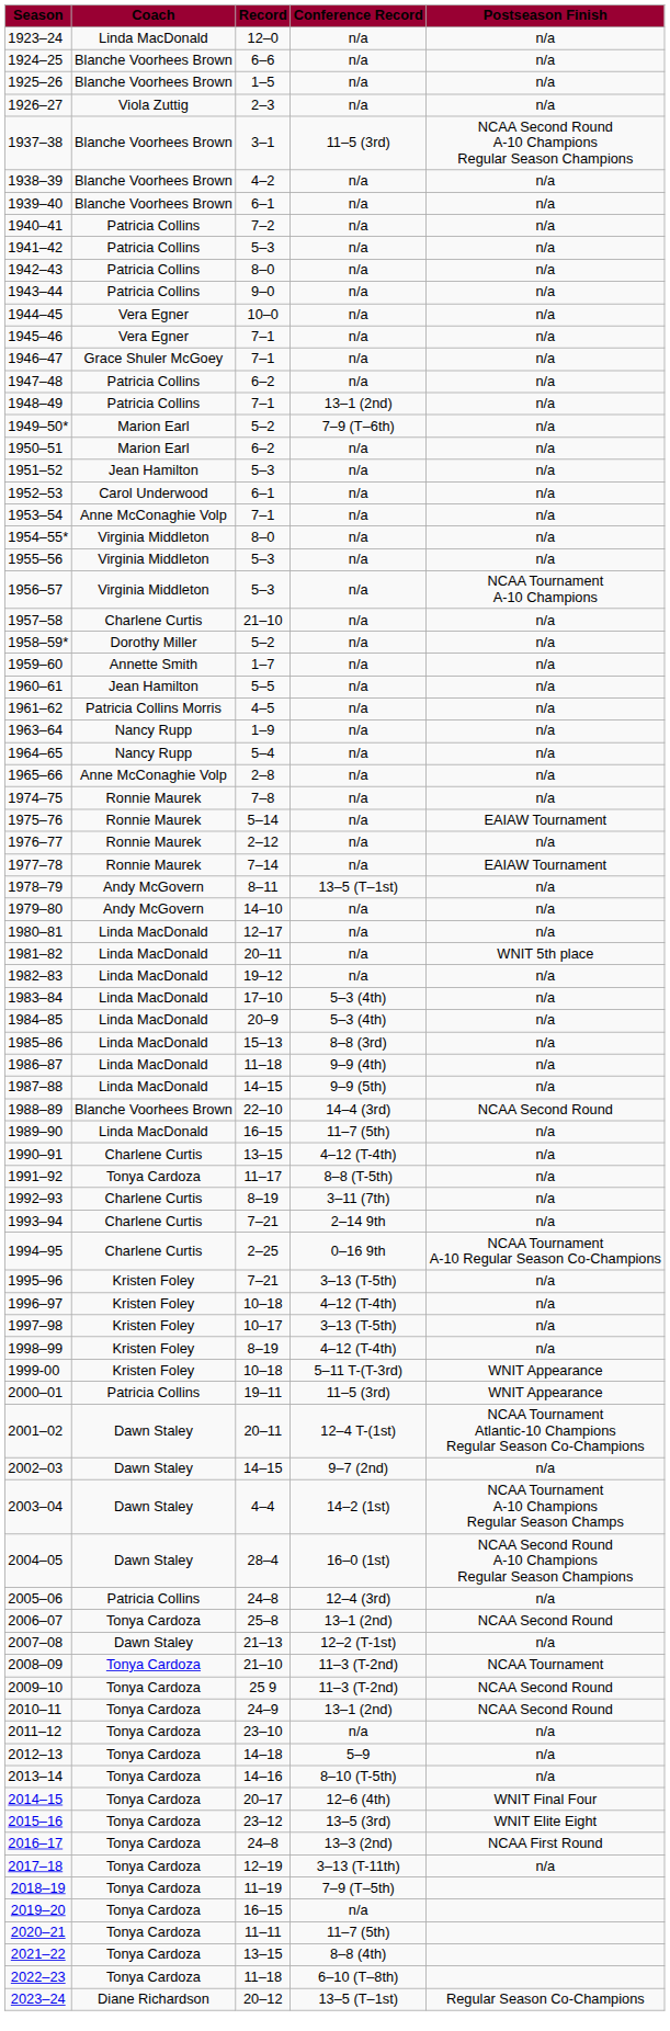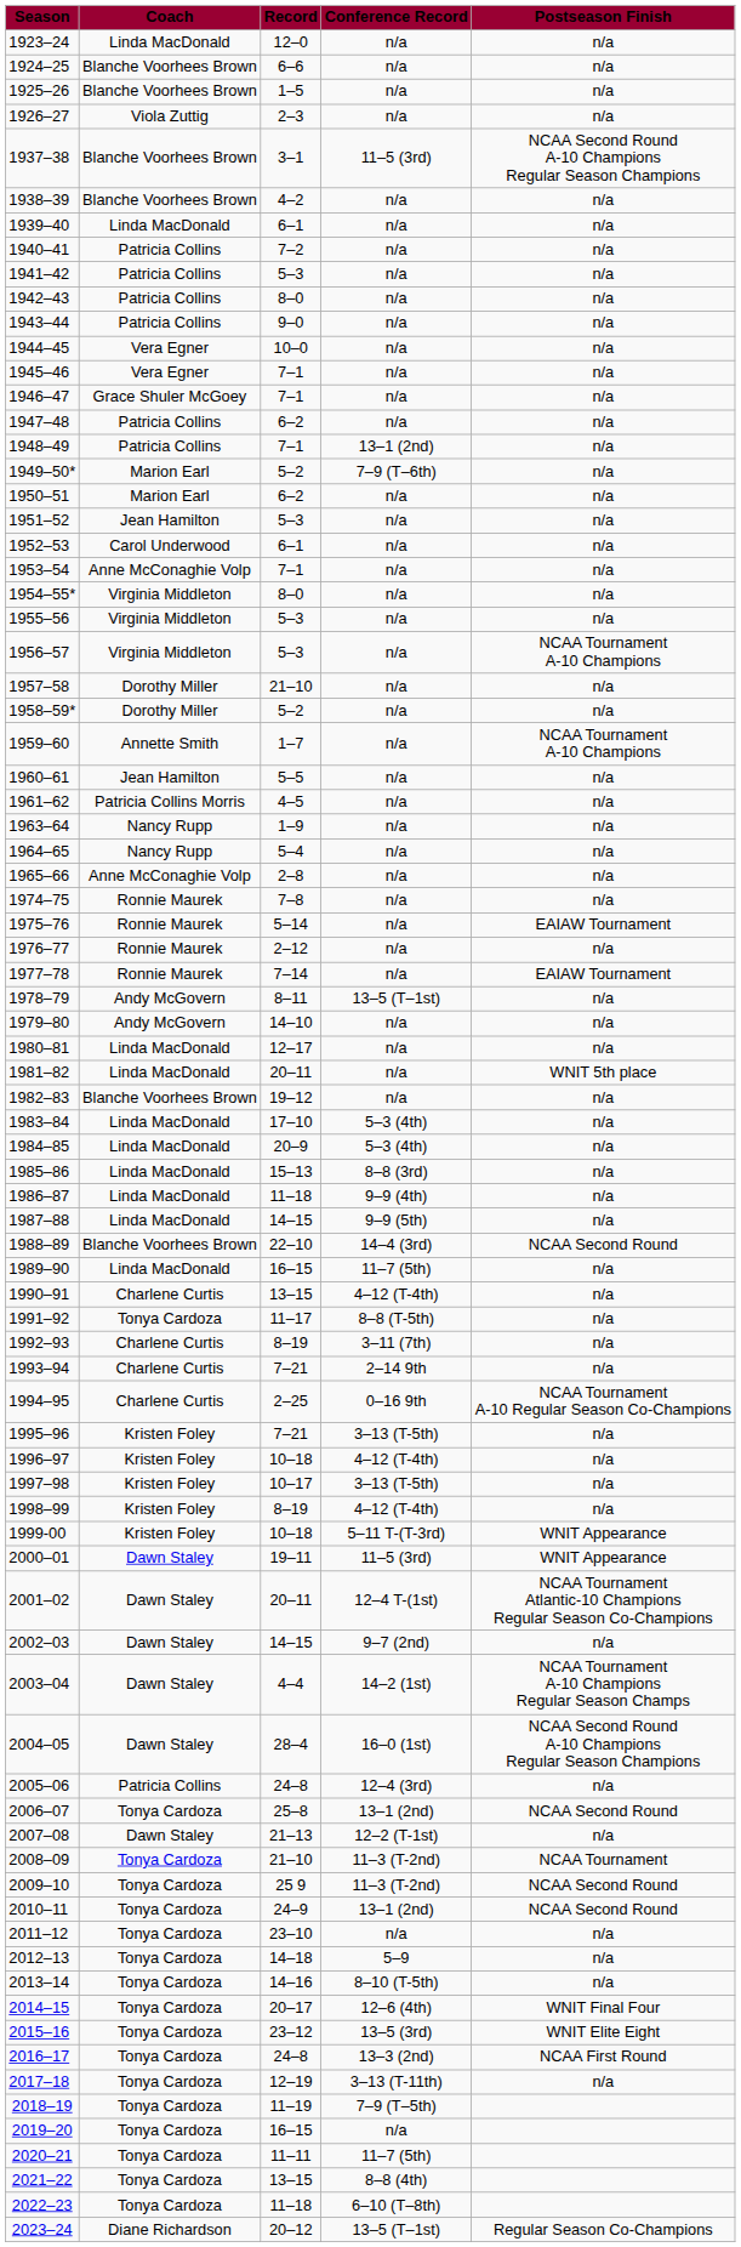1939–40 | column 2: Blanche Voorhees Brown -> Linda MacDonald
1957–58 | column 2: Charlene Curtis -> Dorothy Miller
1959–60 | column 5: n/a -> NCAA Tournament A-10 Champions
1982–83 | column 2: Linda MacDonald -> Blanche Voorhees Brown
2000–01 | column 2: Patricia Collins -> Dawn Staley
